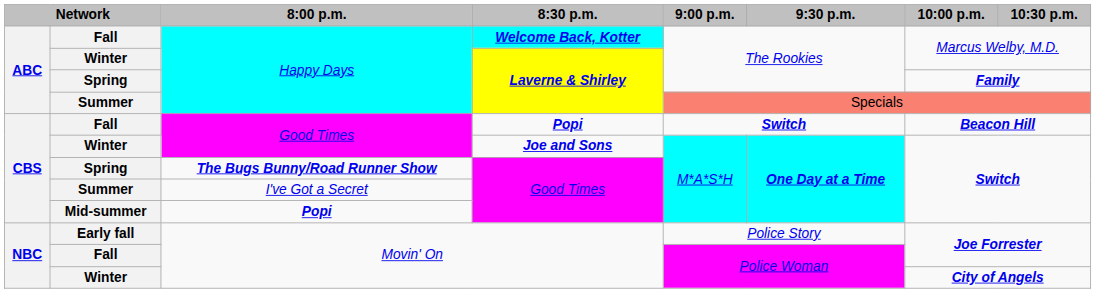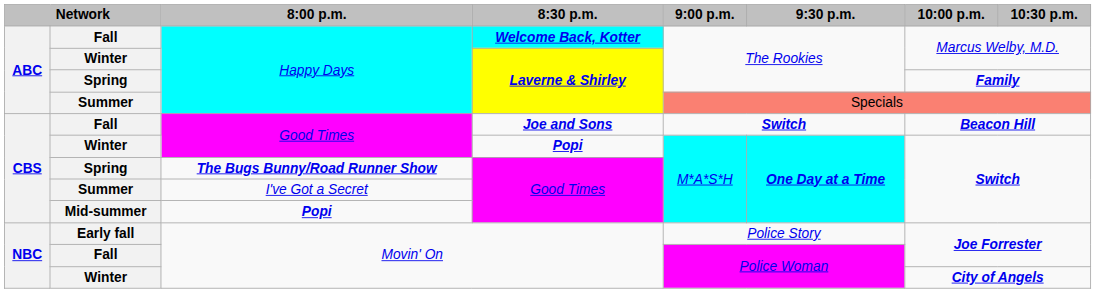Fall / Good Times | 8:30 p.m.: Popi -> Joe and Sons
Winter / Good Times | 8:30 p.m.: Joe and Sons -> Popi
